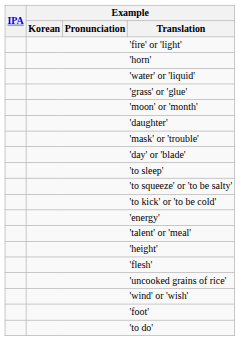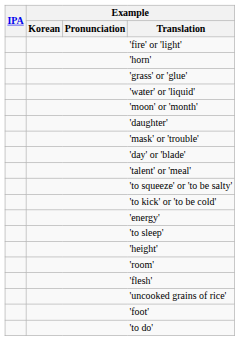rows swapped: 'grass' or 'glue' <-> 'water' or 'liquid'
rows swapped: 'to sleep' <-> 'talent' or 'meal'
+ row: 'room'
- row: 'wind' or 'wish'
